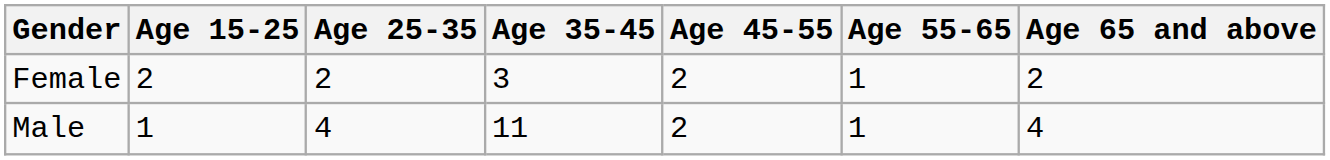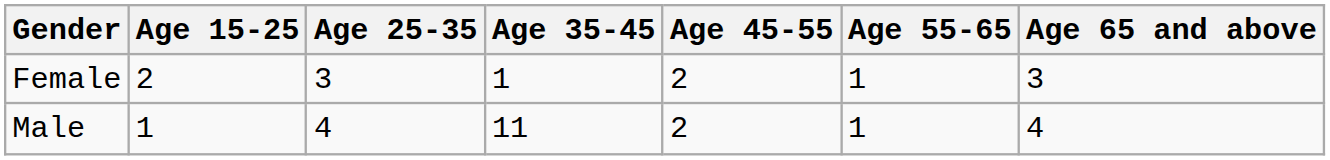Female | Age 25-35: 2 -> 3
Female | Age 35-45: 3 -> 1
Female | Age 65 and above: 2 -> 3
